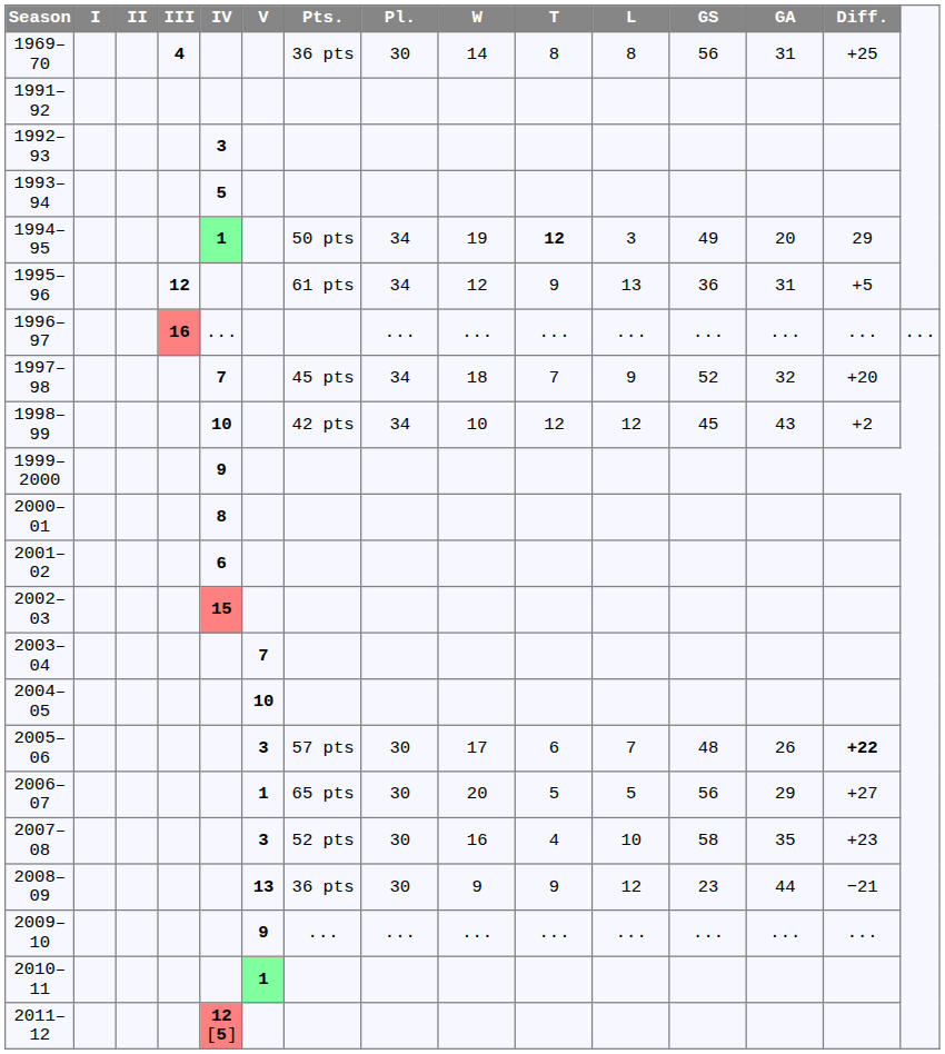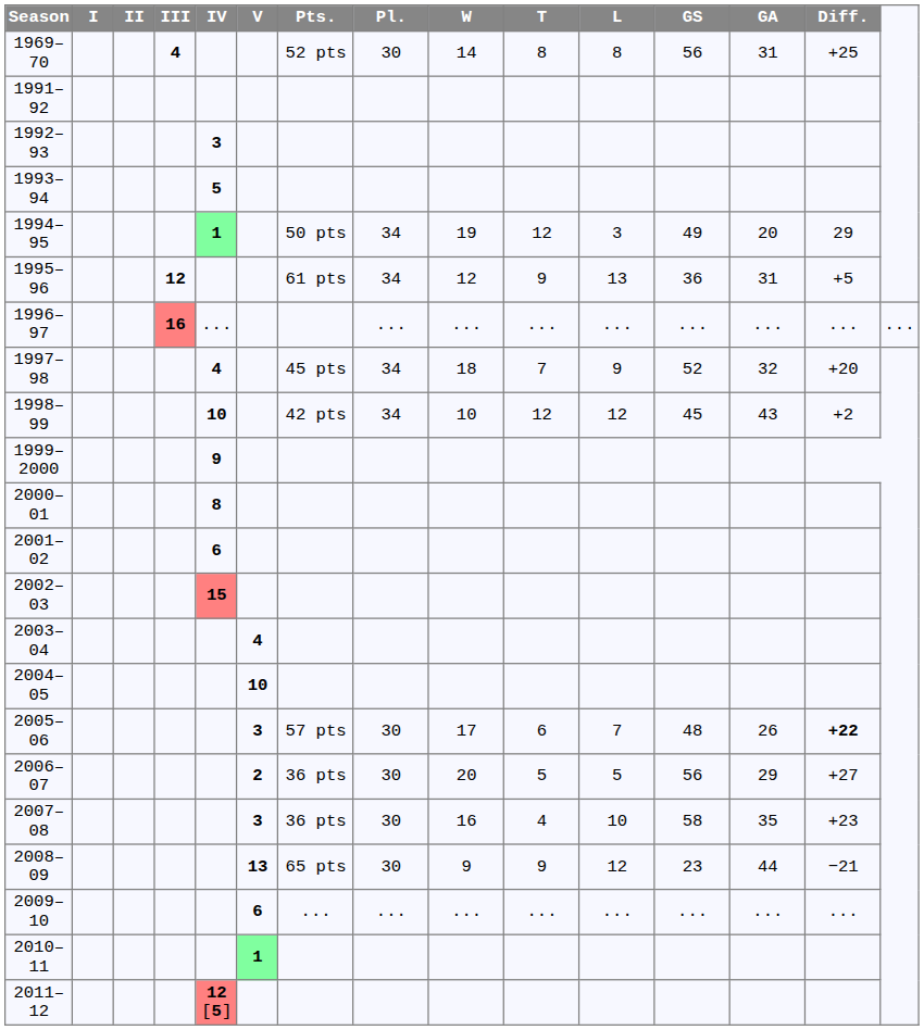1969–70 | Pts.: 36 pts -> 52 pts
1994–95 | T: bold -> normal
1997–98 | IV: 7 -> 4
2003–04 | V: 7 -> 4
2006–07 | V: 1 -> 2
2006–07 | Pts.: 65 pts -> 36 pts
2007–08 | Pts.: 52 pts -> 36 pts
2008–09 | Pts.: 36 pts -> 65 pts
2009–10 | V: 9 -> 6
